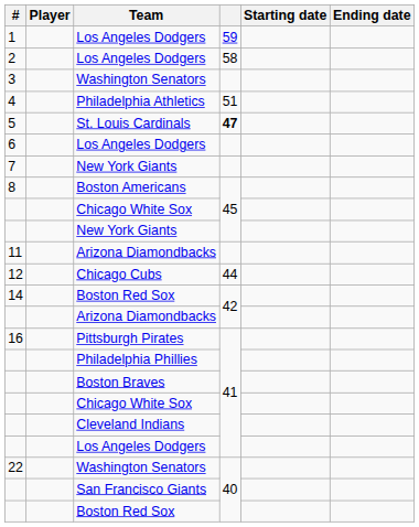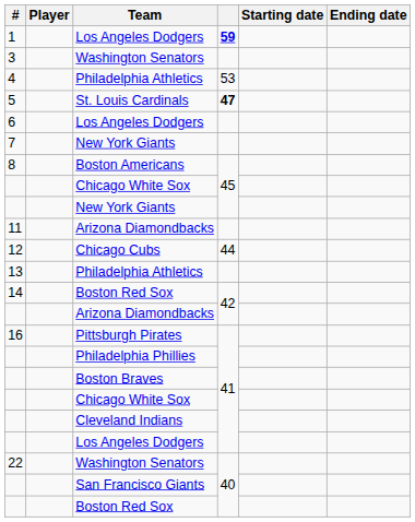1 | column 4: normal -> bold
- row: 2 | Los Angeles Dodgers | 58
4 | column 4: 51 -> 53
+ row: 13 | Philadelphia Athletics
